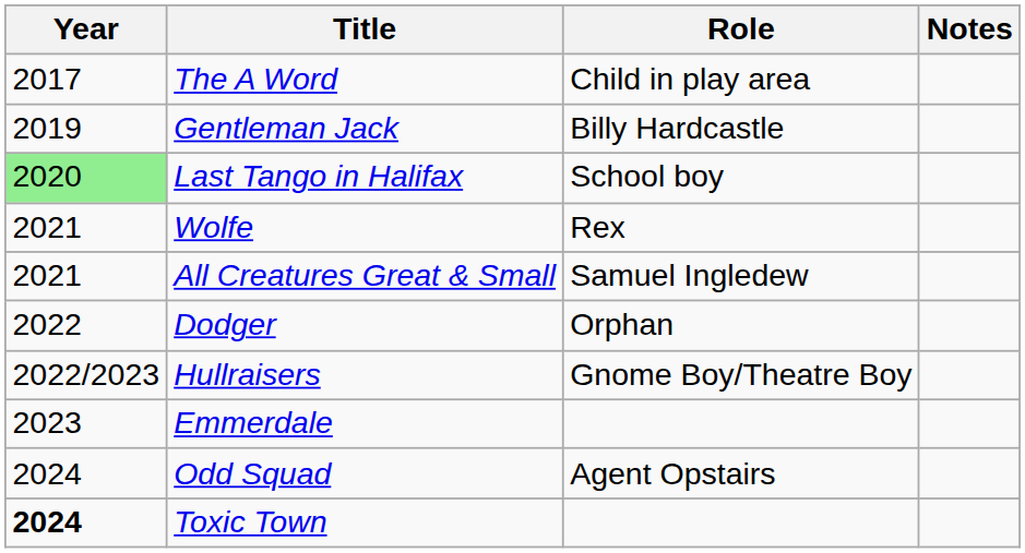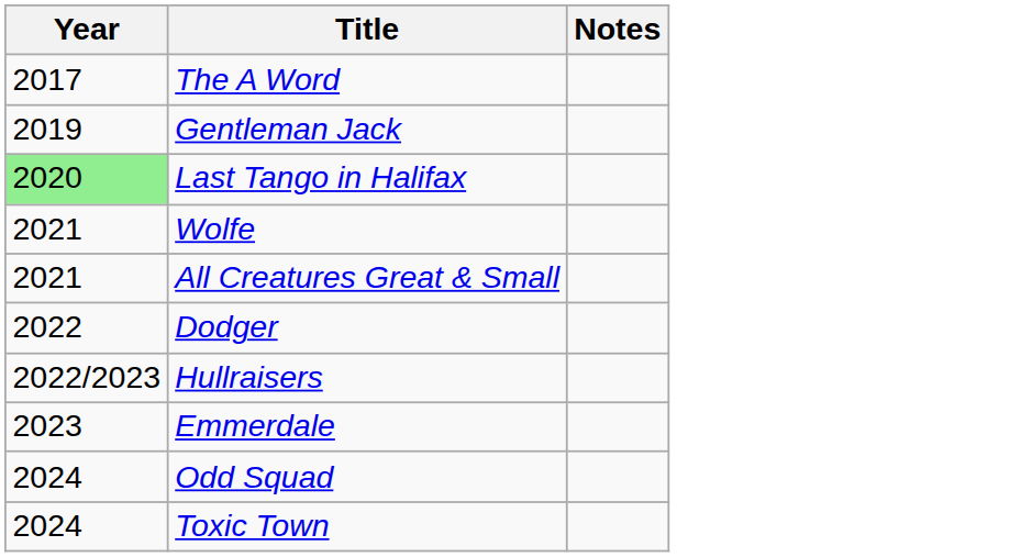- column: Role | Child in play area | Billy Hardcastle | School boy | Rex | Samuel Ingledew | Orphan | Gnome Boy/Theatre Boy | Agent Opstairs
Toxic Town | Year: bold -> normal
